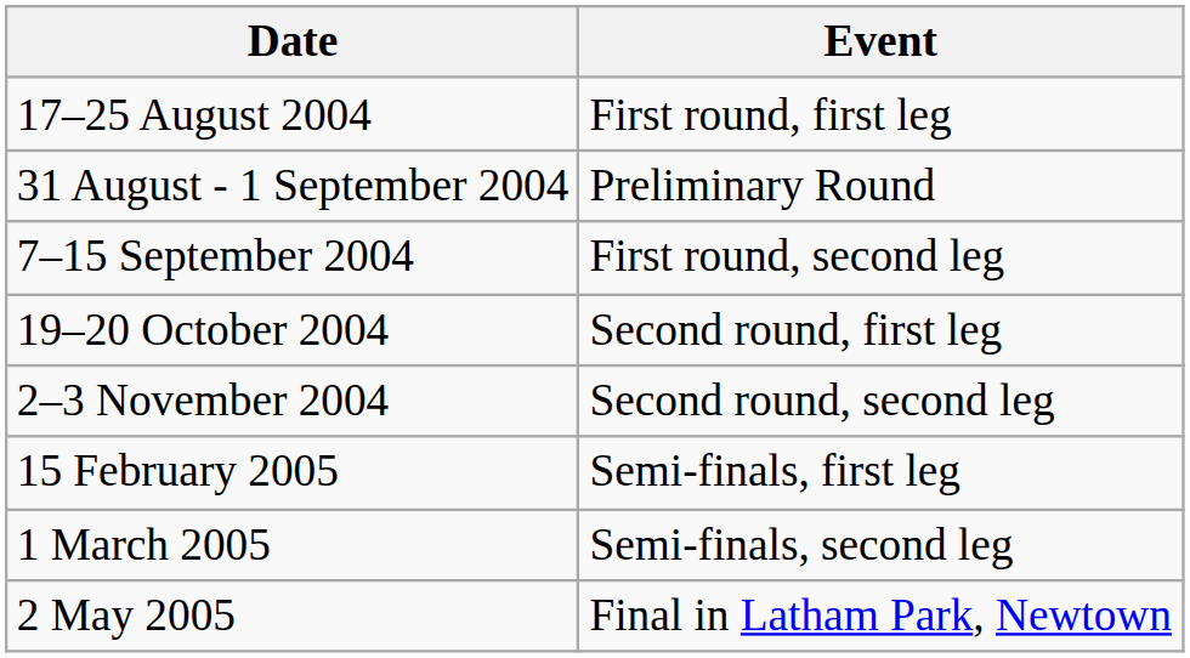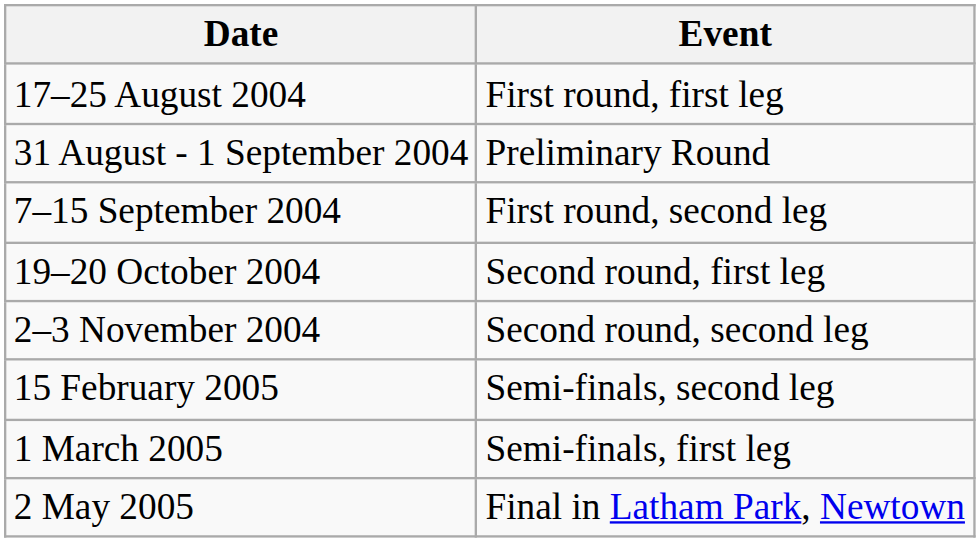15 February 2005 | Event: Semi-finals, first leg -> Semi-finals, second leg
1 March 2005 | Event: Semi-finals, second leg -> Semi-finals, first leg
